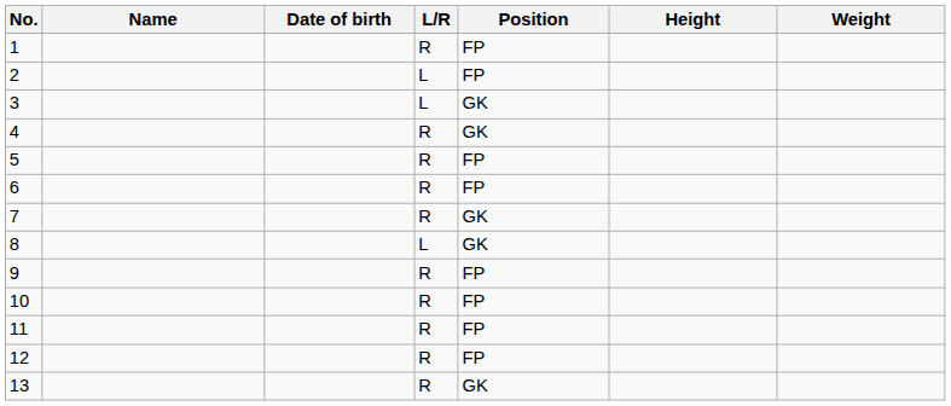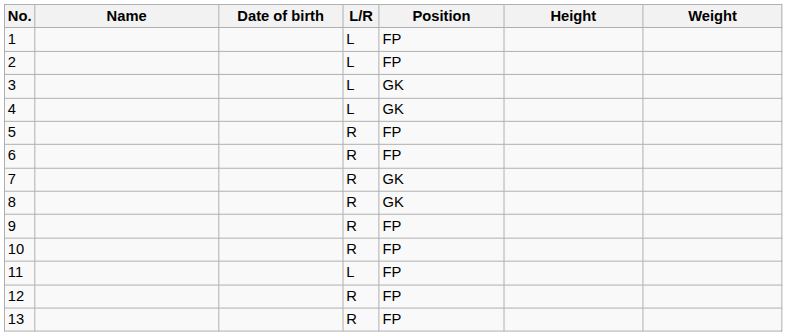1 | L/R: R -> L
4 | L/R: R -> L
8 | L/R: L -> R
11 | L/R: R -> L
13 | Position: GK -> FP
